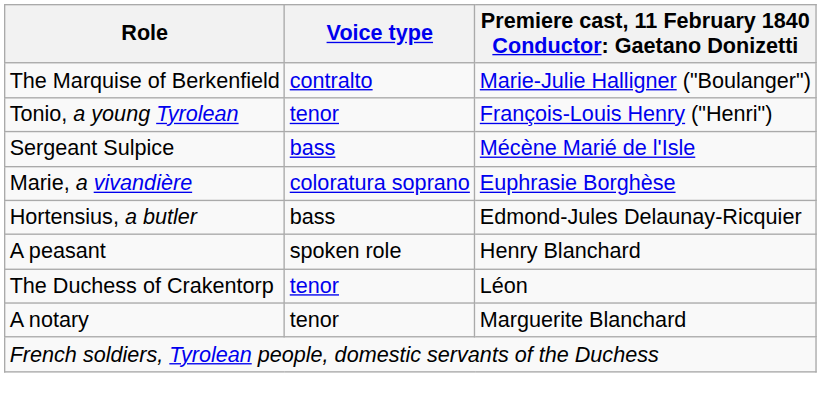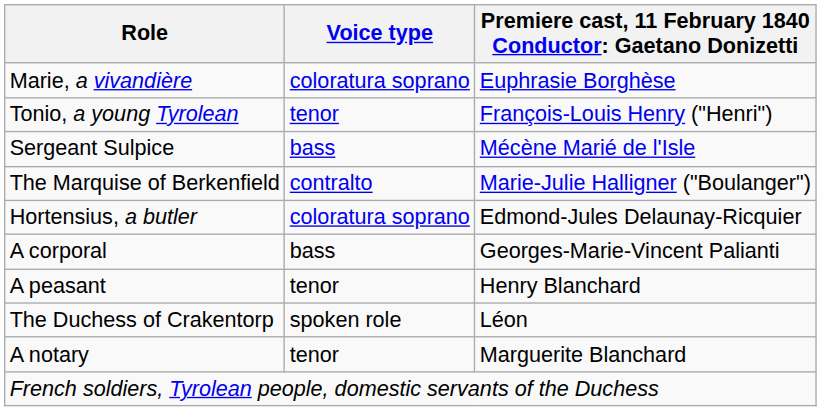rows swapped: Marie, a vivandière <-> The Marquise of Berkenfield
Hortensius, a butler | Voice type: bass -> coloratura soprano
+ row: A corporal | bass | Georges-Marie-Vincent Palianti
A peasant | Voice type: spoken role -> tenor
The Duchess of Crakentorp | Voice type: tenor -> spoken role
